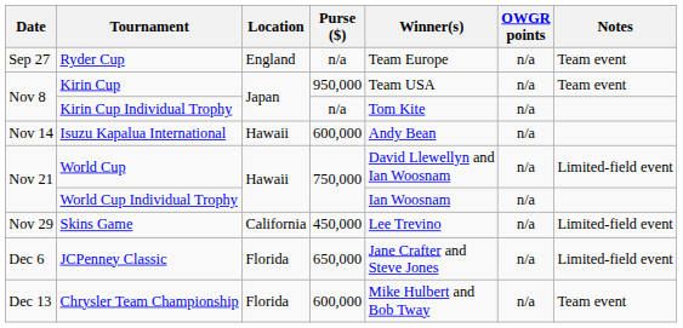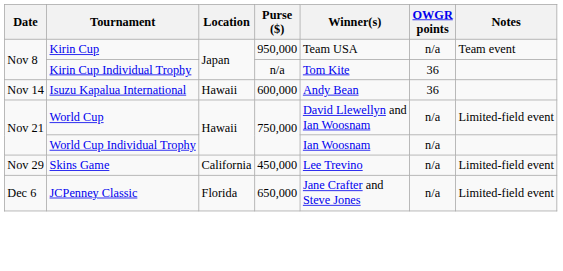- row: Sep 27 | Ryder Cup | England | n/a | Team Europe | n/a | Team event
Kirin Cup Individual Trophy | OWGR points: n/a -> 36
Isuzu Kapalua International | OWGR points: n/a -> 36
- row: Dec 13 | Chrysler Team Championship | Florida | 600,000 | Mike Hulbert and Bob Tway | n/a | Team event
